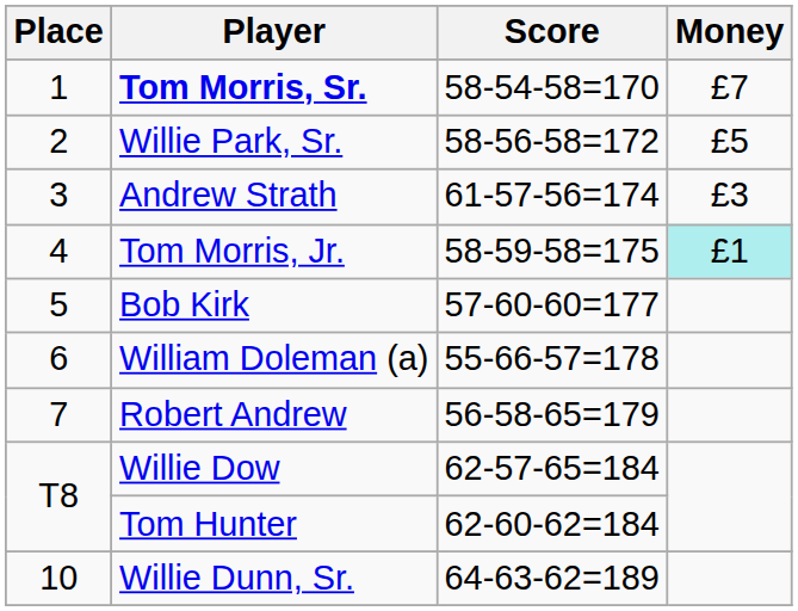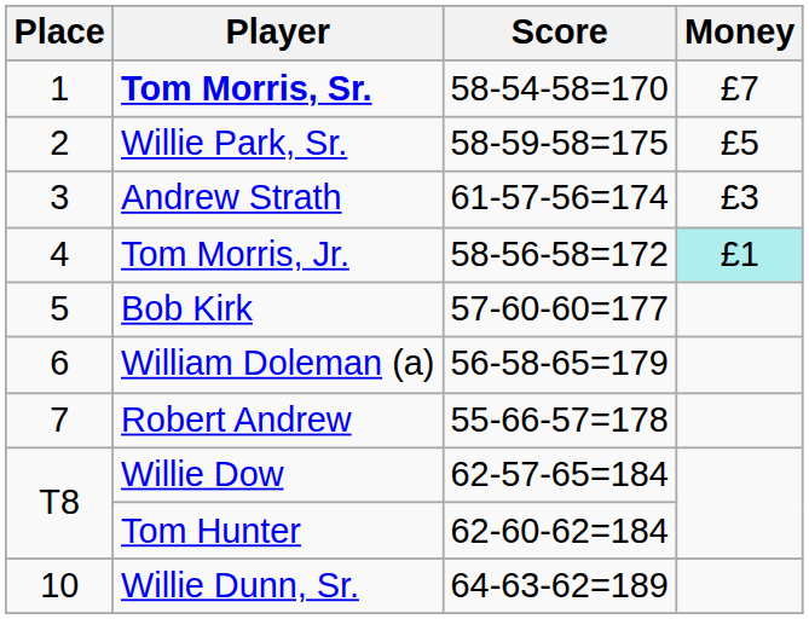Willie Park, Sr. | Score: 58-56-58=172 -> 58-59-58=175
Tom Morris, Jr. | Score: 58-59-58=175 -> 58-56-58=172
William Doleman (a) | Score: 55-66-57=178 -> 56-58-65=179
Robert Andrew | Score: 56-58-65=179 -> 55-66-57=178
